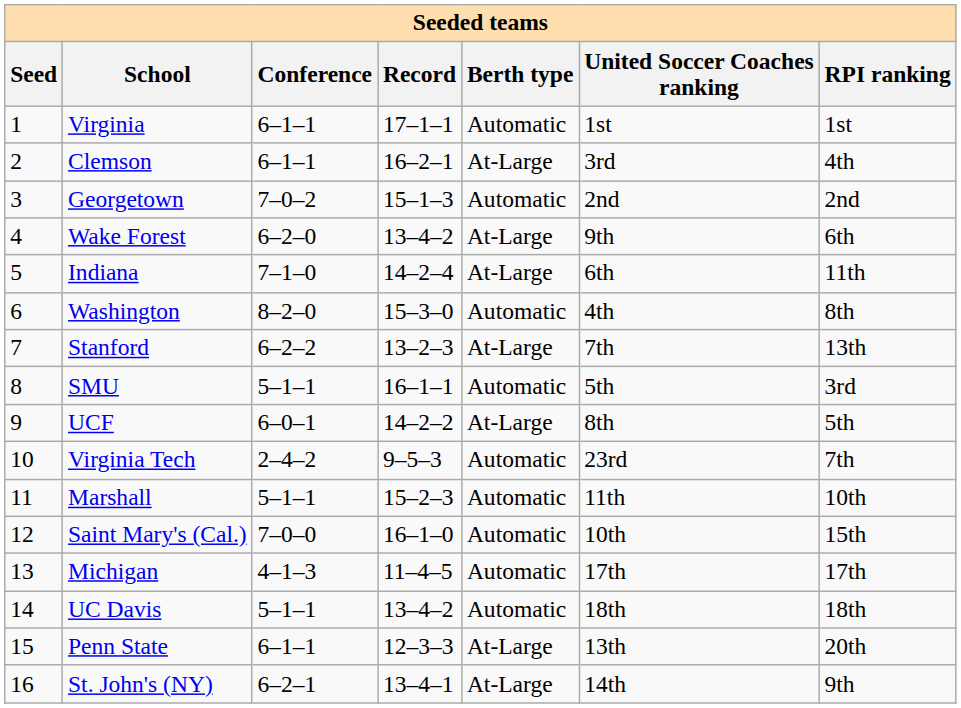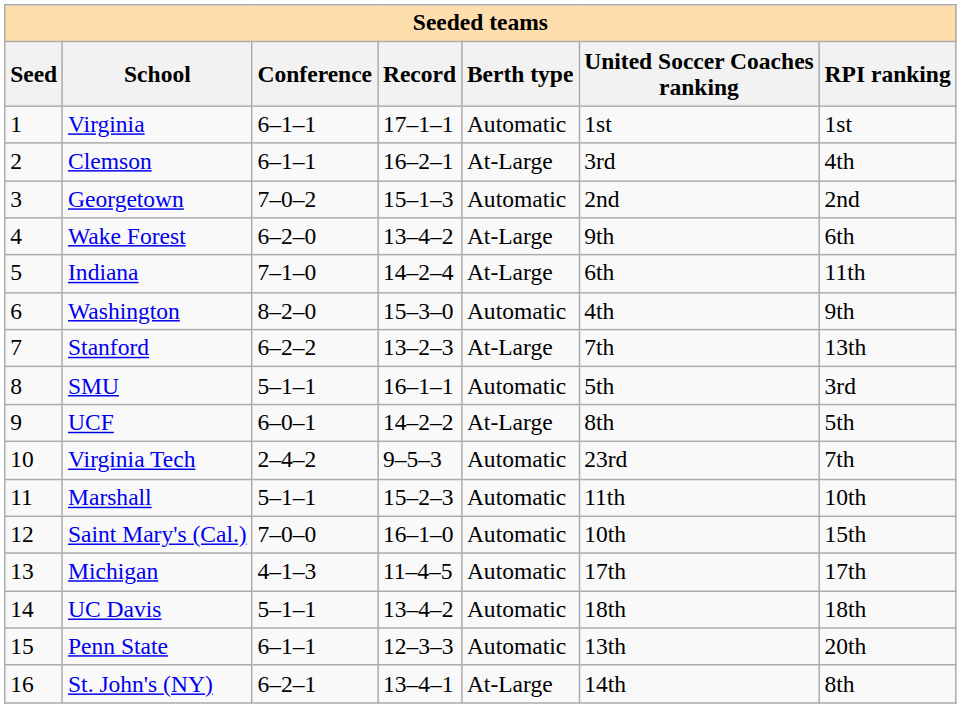Washington | RPI ranking: 8th -> 9th
Penn State | Berth type: At-Large -> Automatic
St. John's (NY) | RPI ranking: 9th -> 8th
